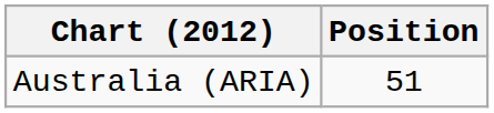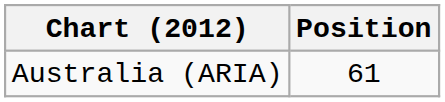Australia (ARIA) | Position: 51 -> 61
